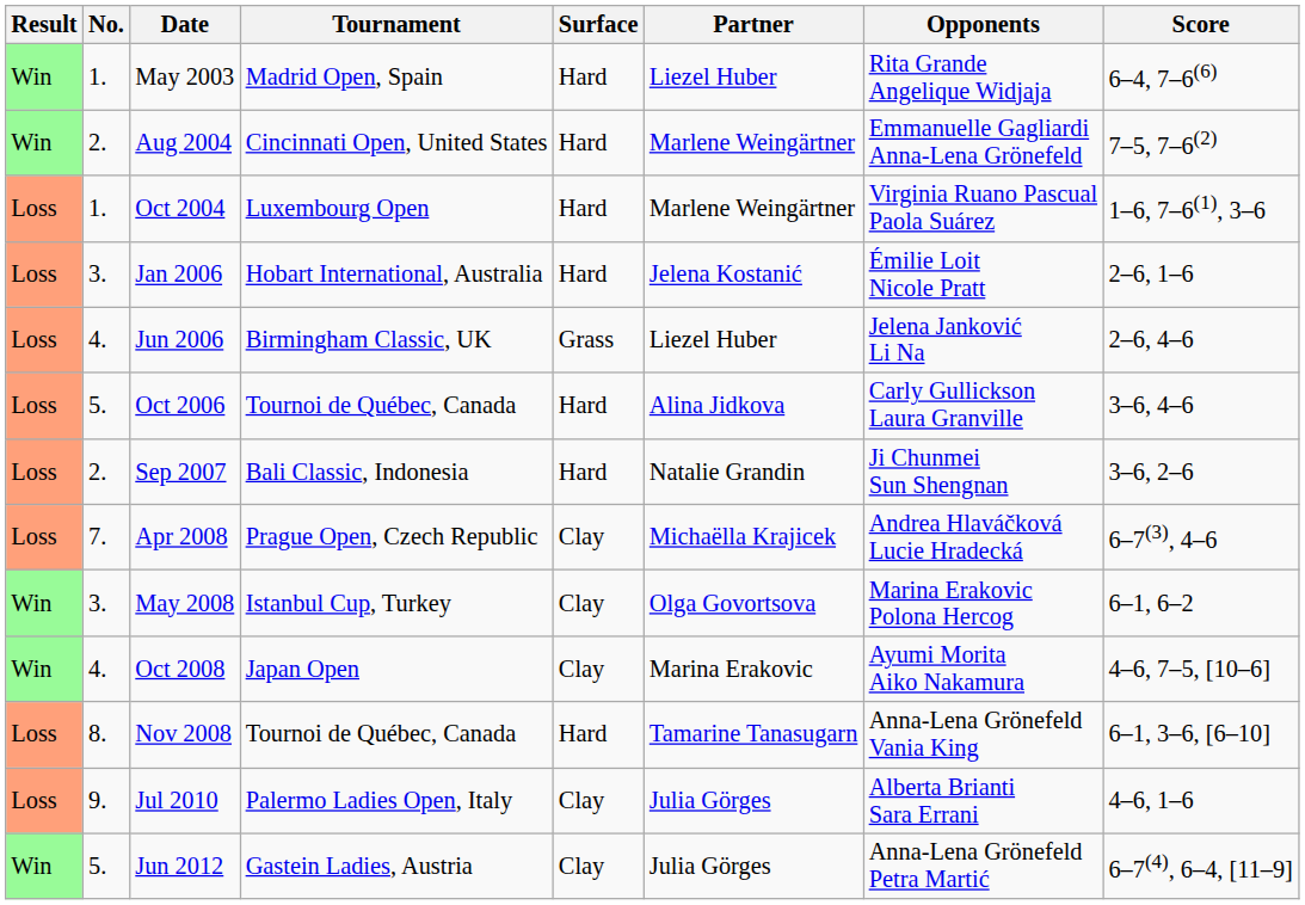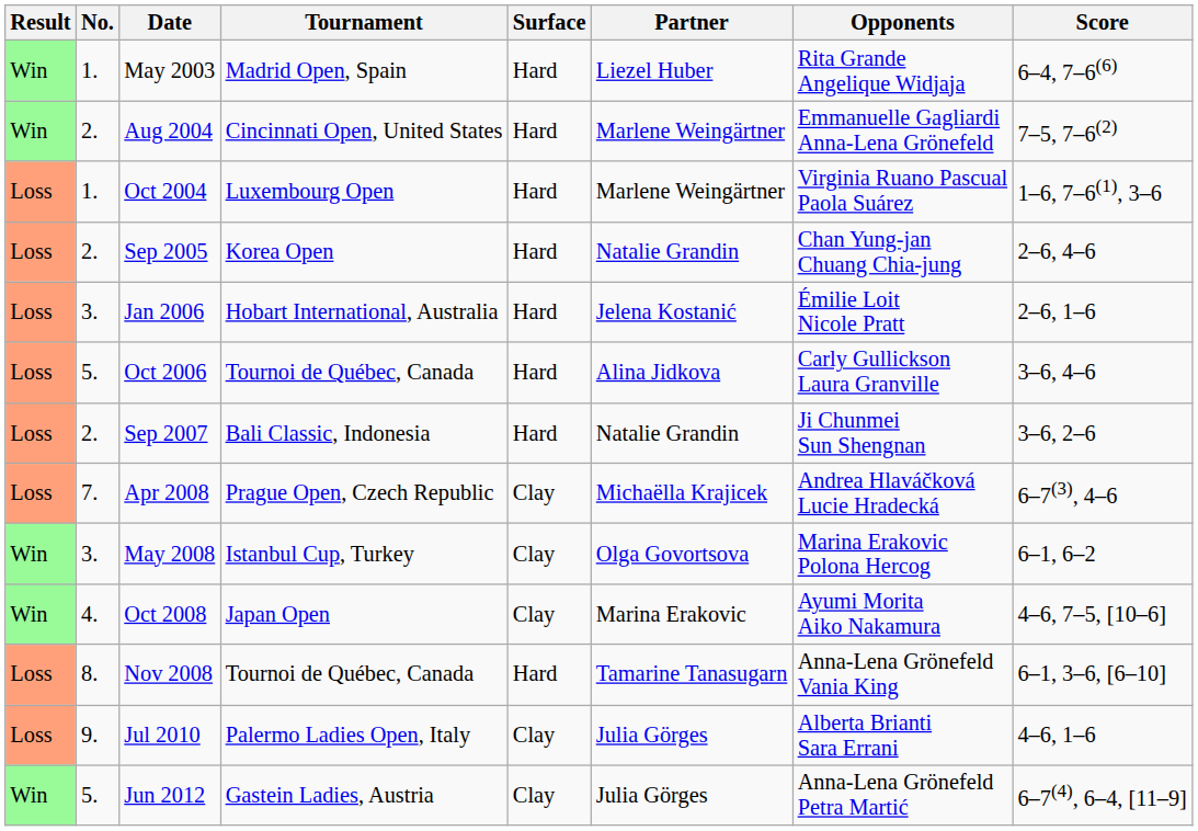+ row: Loss | 2. | Sep 2005 | Korea Open | Hard | Natalie Grandin | Chan Yung-jan Chuang Chia-jung | 2–6, 4–6
- row: Loss | 4. | Jun 2006 | Birmingham Classic, UK | Grass | Liezel Huber | Jelena Janković Li Na | 2–6, 4–6
